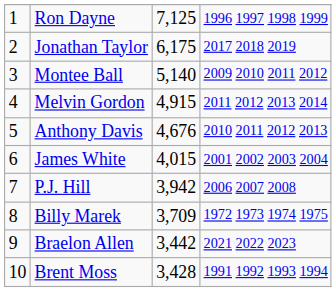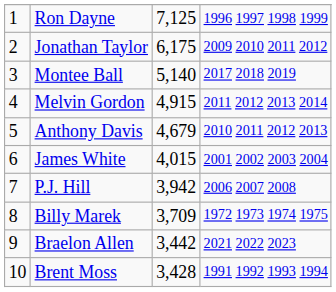Jonathan Taylor | column 4: 2017 2018 2019 -> 2009 2010 2011 2012
Montee Ball | column 4: 2009 2010 2011 2012 -> 2017 2018 2019
Anthony Davis | column 3: 4,676 -> 4,679
